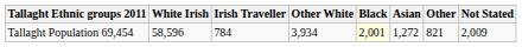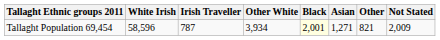Tallaght Population 69,454 | Irish Traveller: 784 -> 787
Tallaght Population 69,454 | Asian: 1,272 -> 1,271
